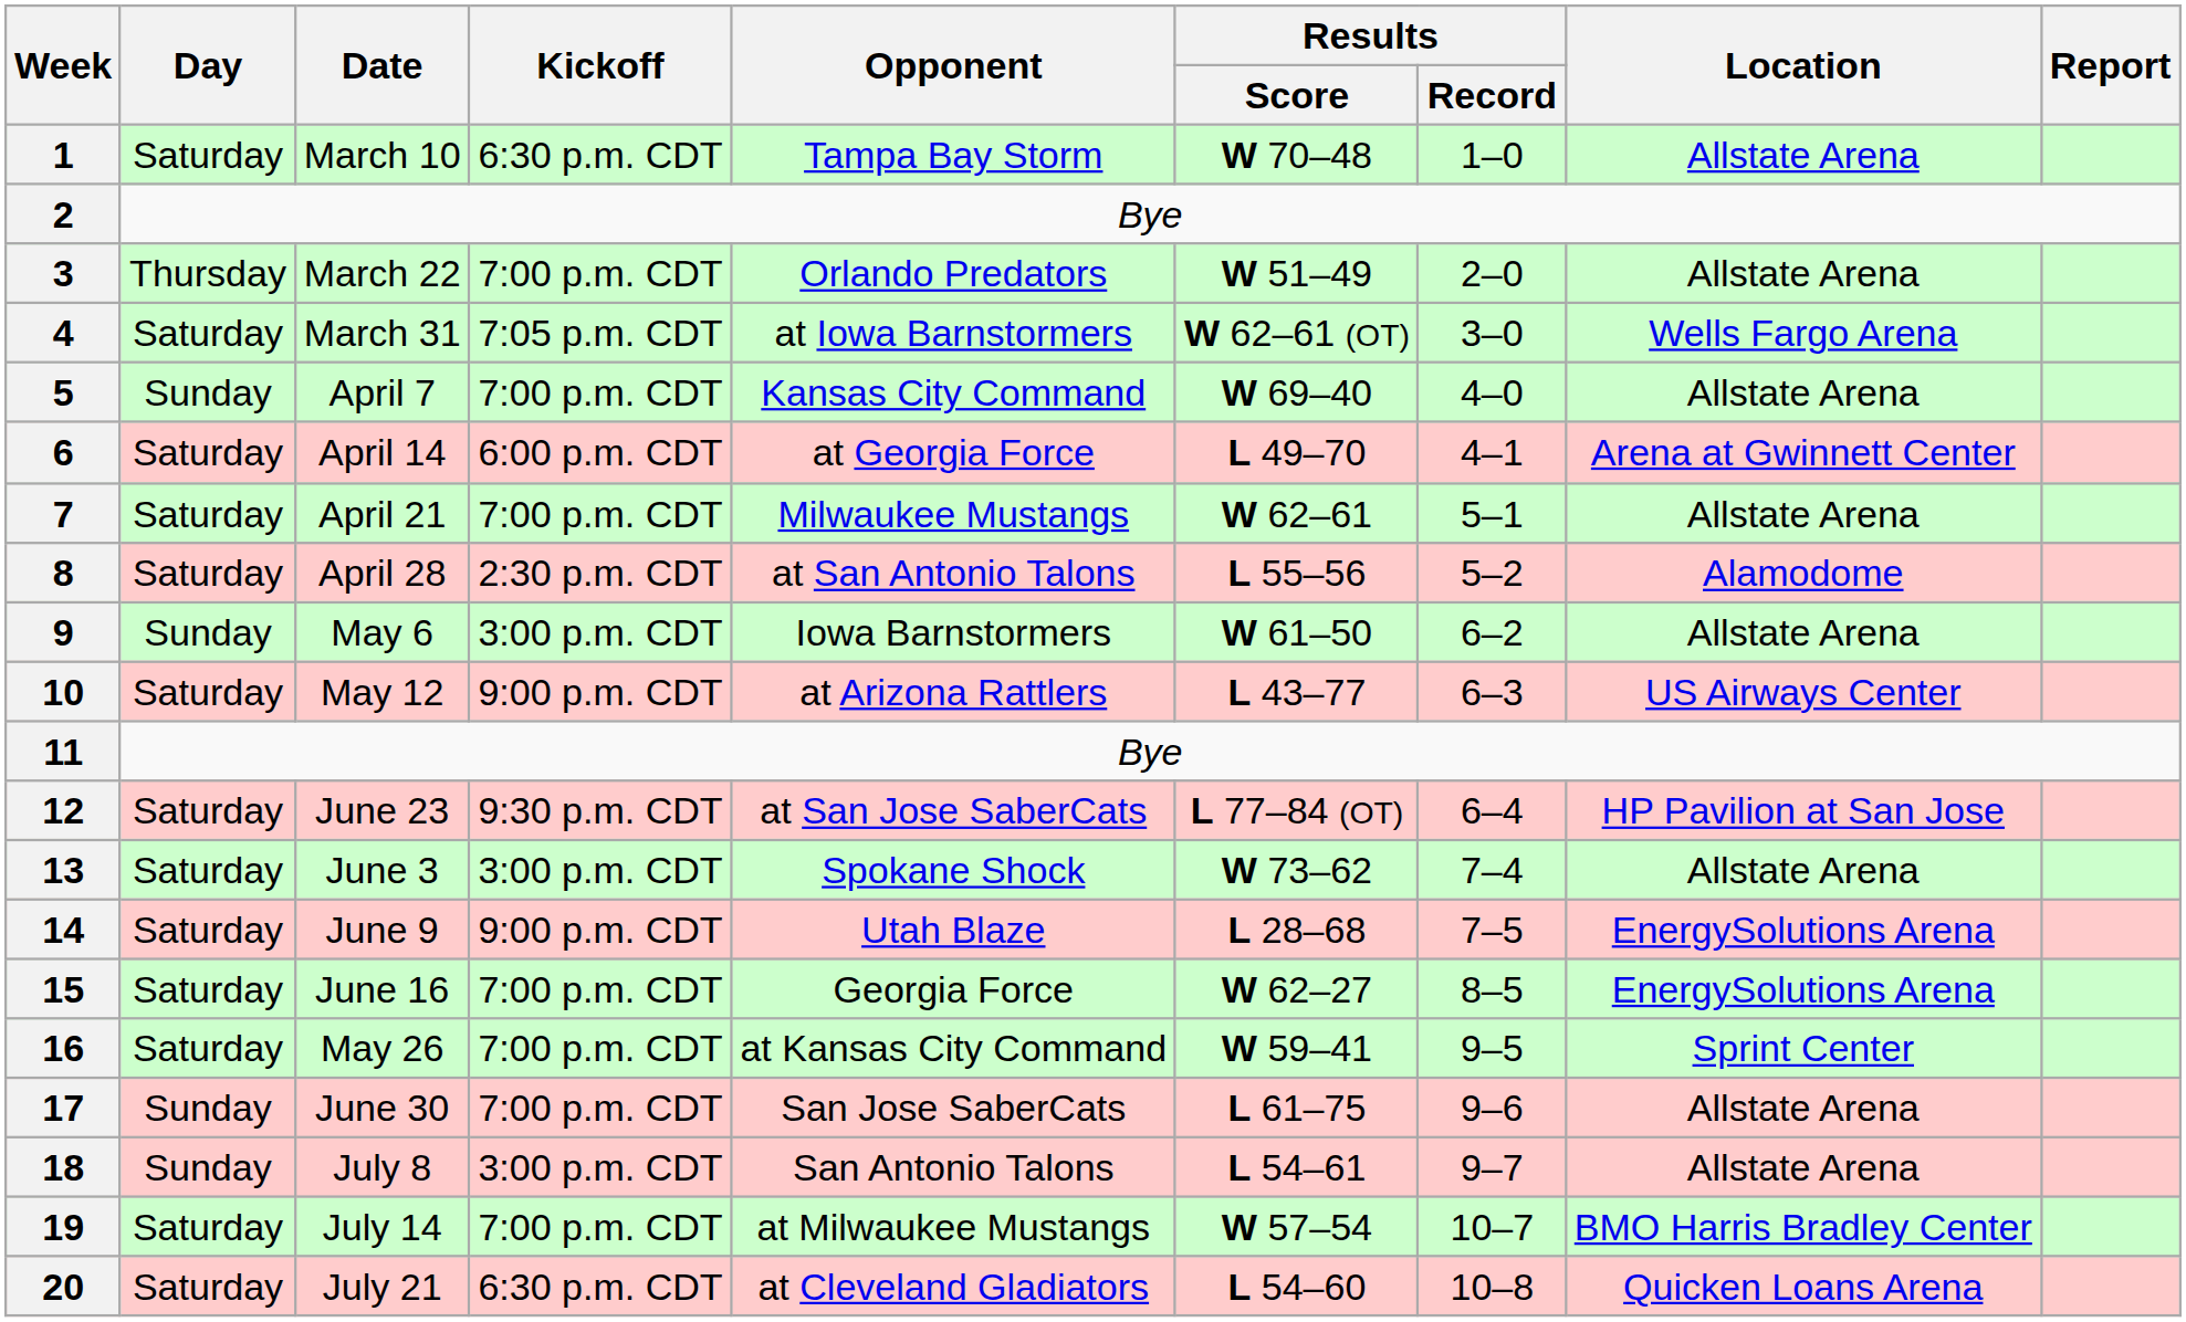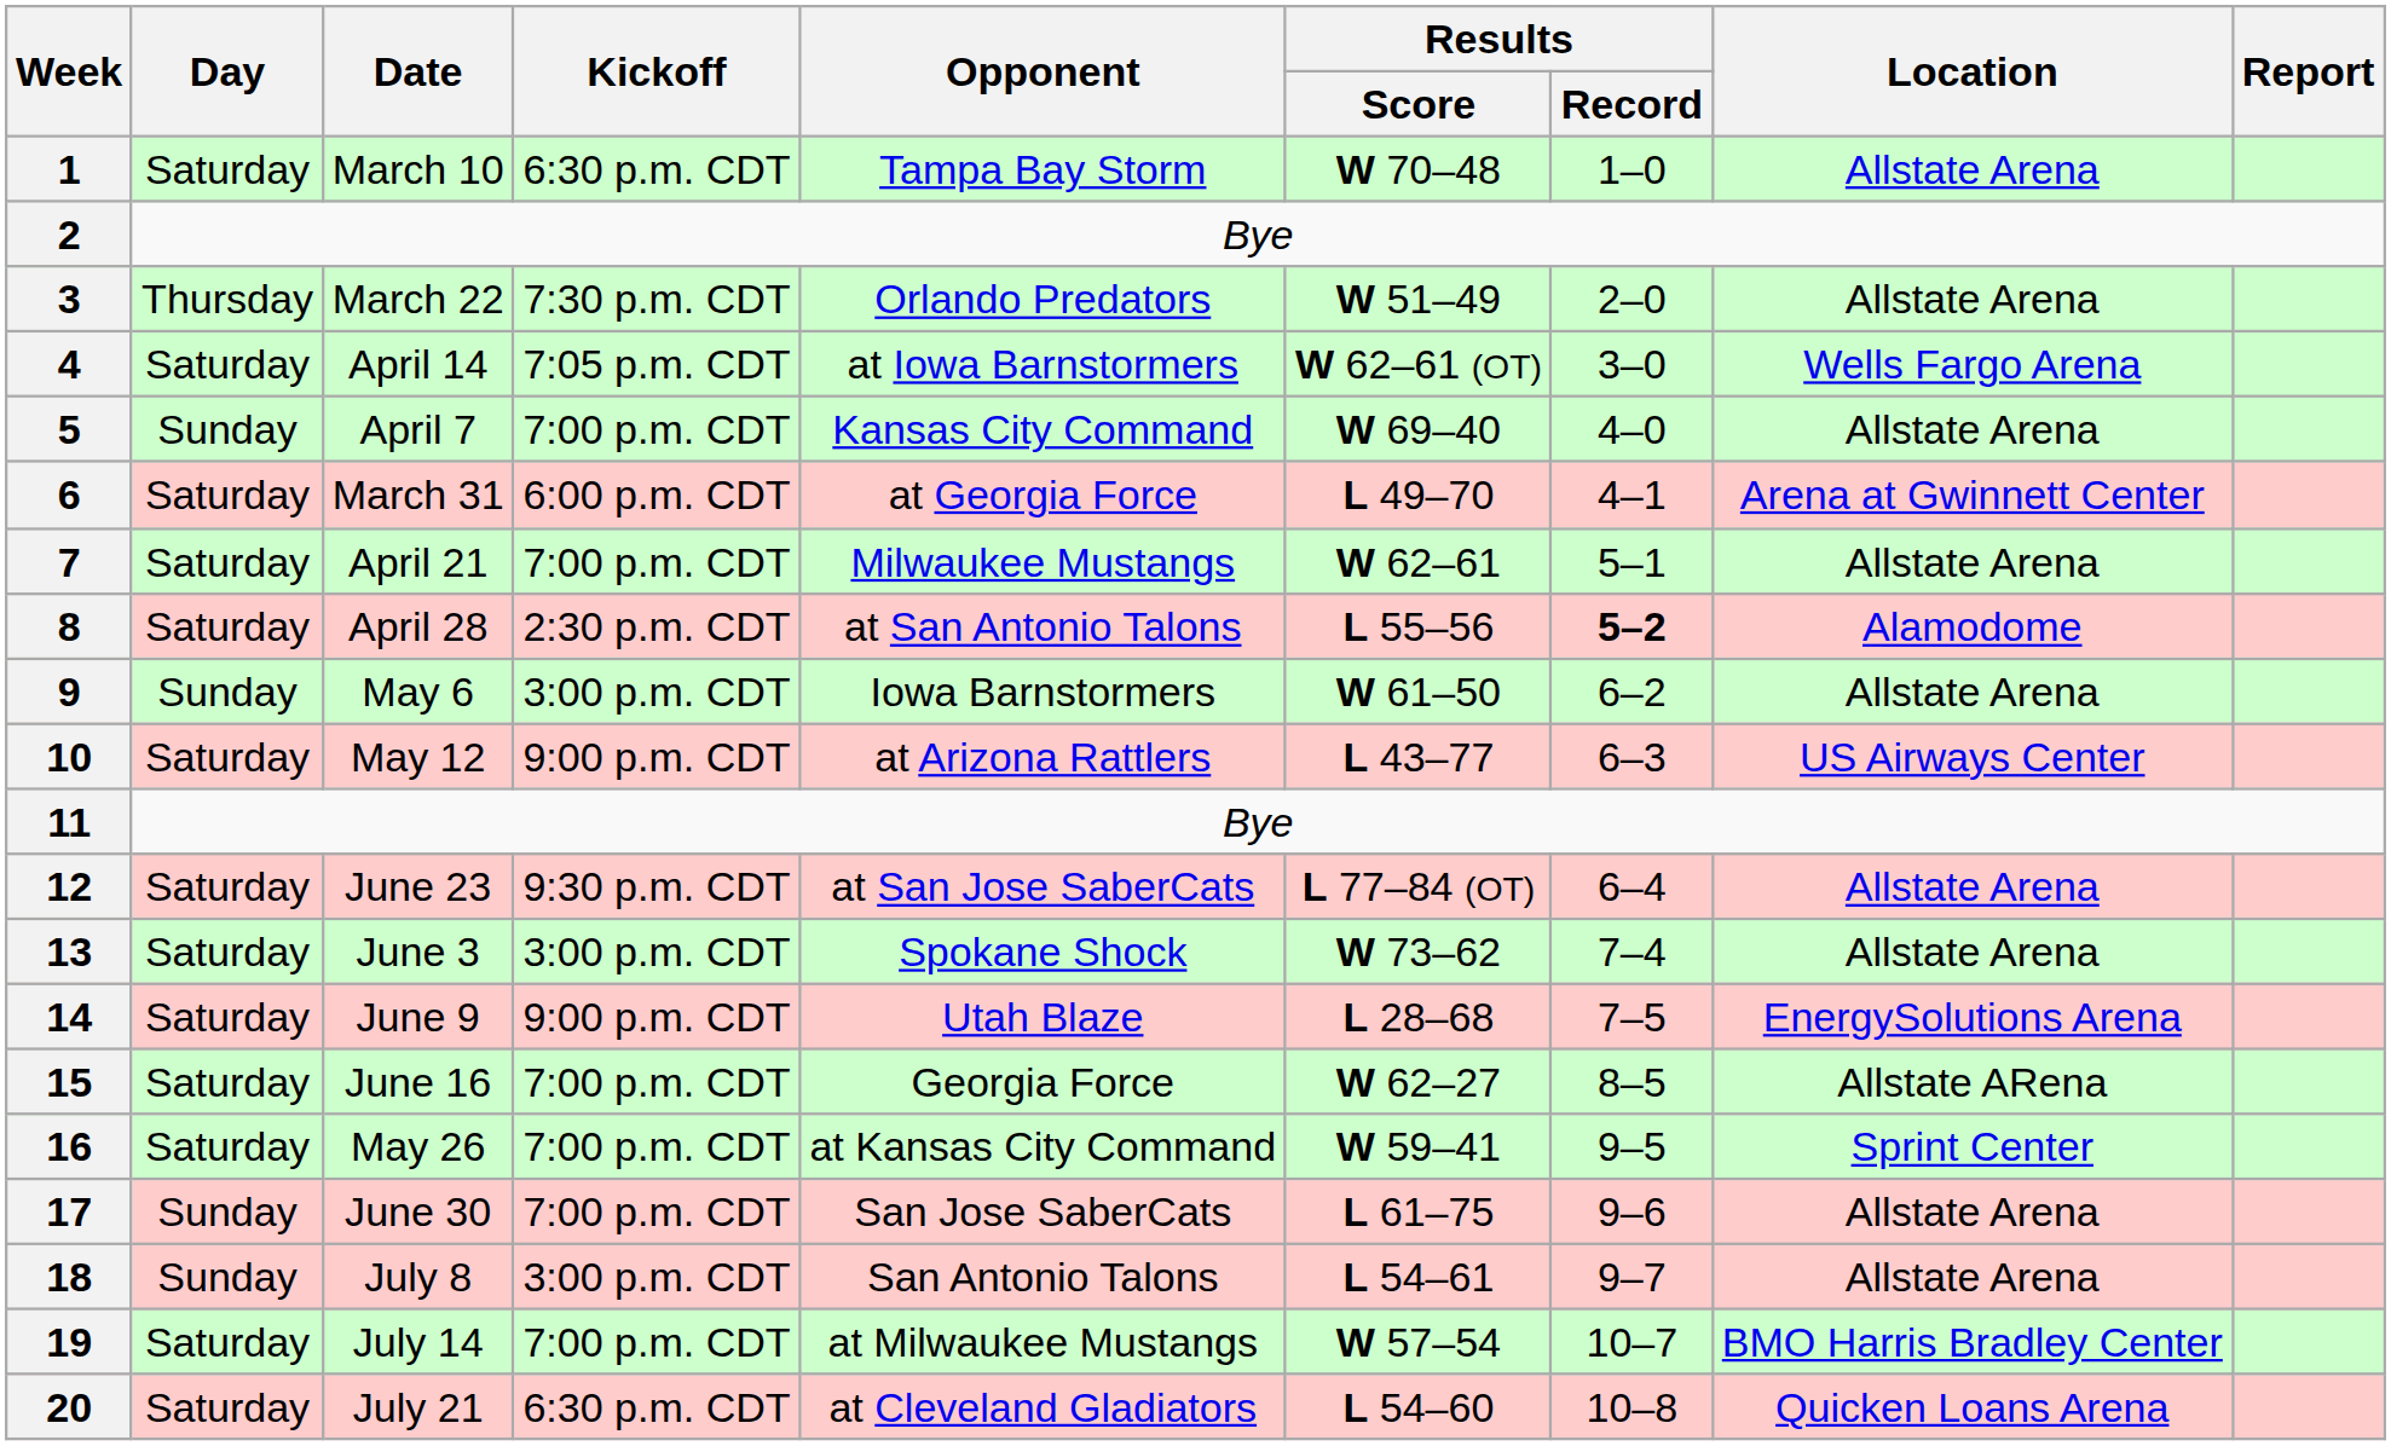3 | Kickoff: 7:00 p.m. CDT -> 7:30 p.m. CDT
4 | Date: March 31 -> April 14
6 | Date: April 14 -> March 31
8 | Results / Record: normal -> bold
12 | Location: HP Pavilion at San Jose -> Allstate Arena
15 | Location: EnergySolutions Arena -> Allstate ARena
